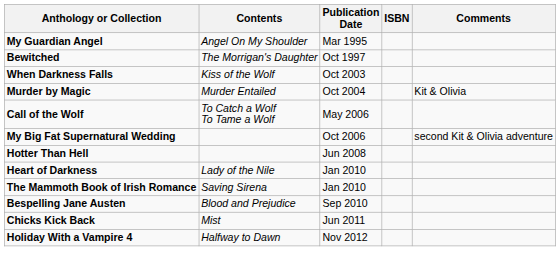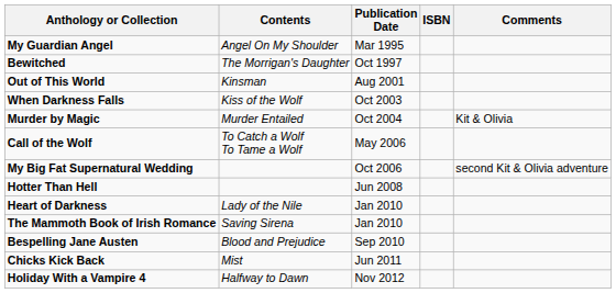+ row: Out of This World | Kinsman | Aug 2001
